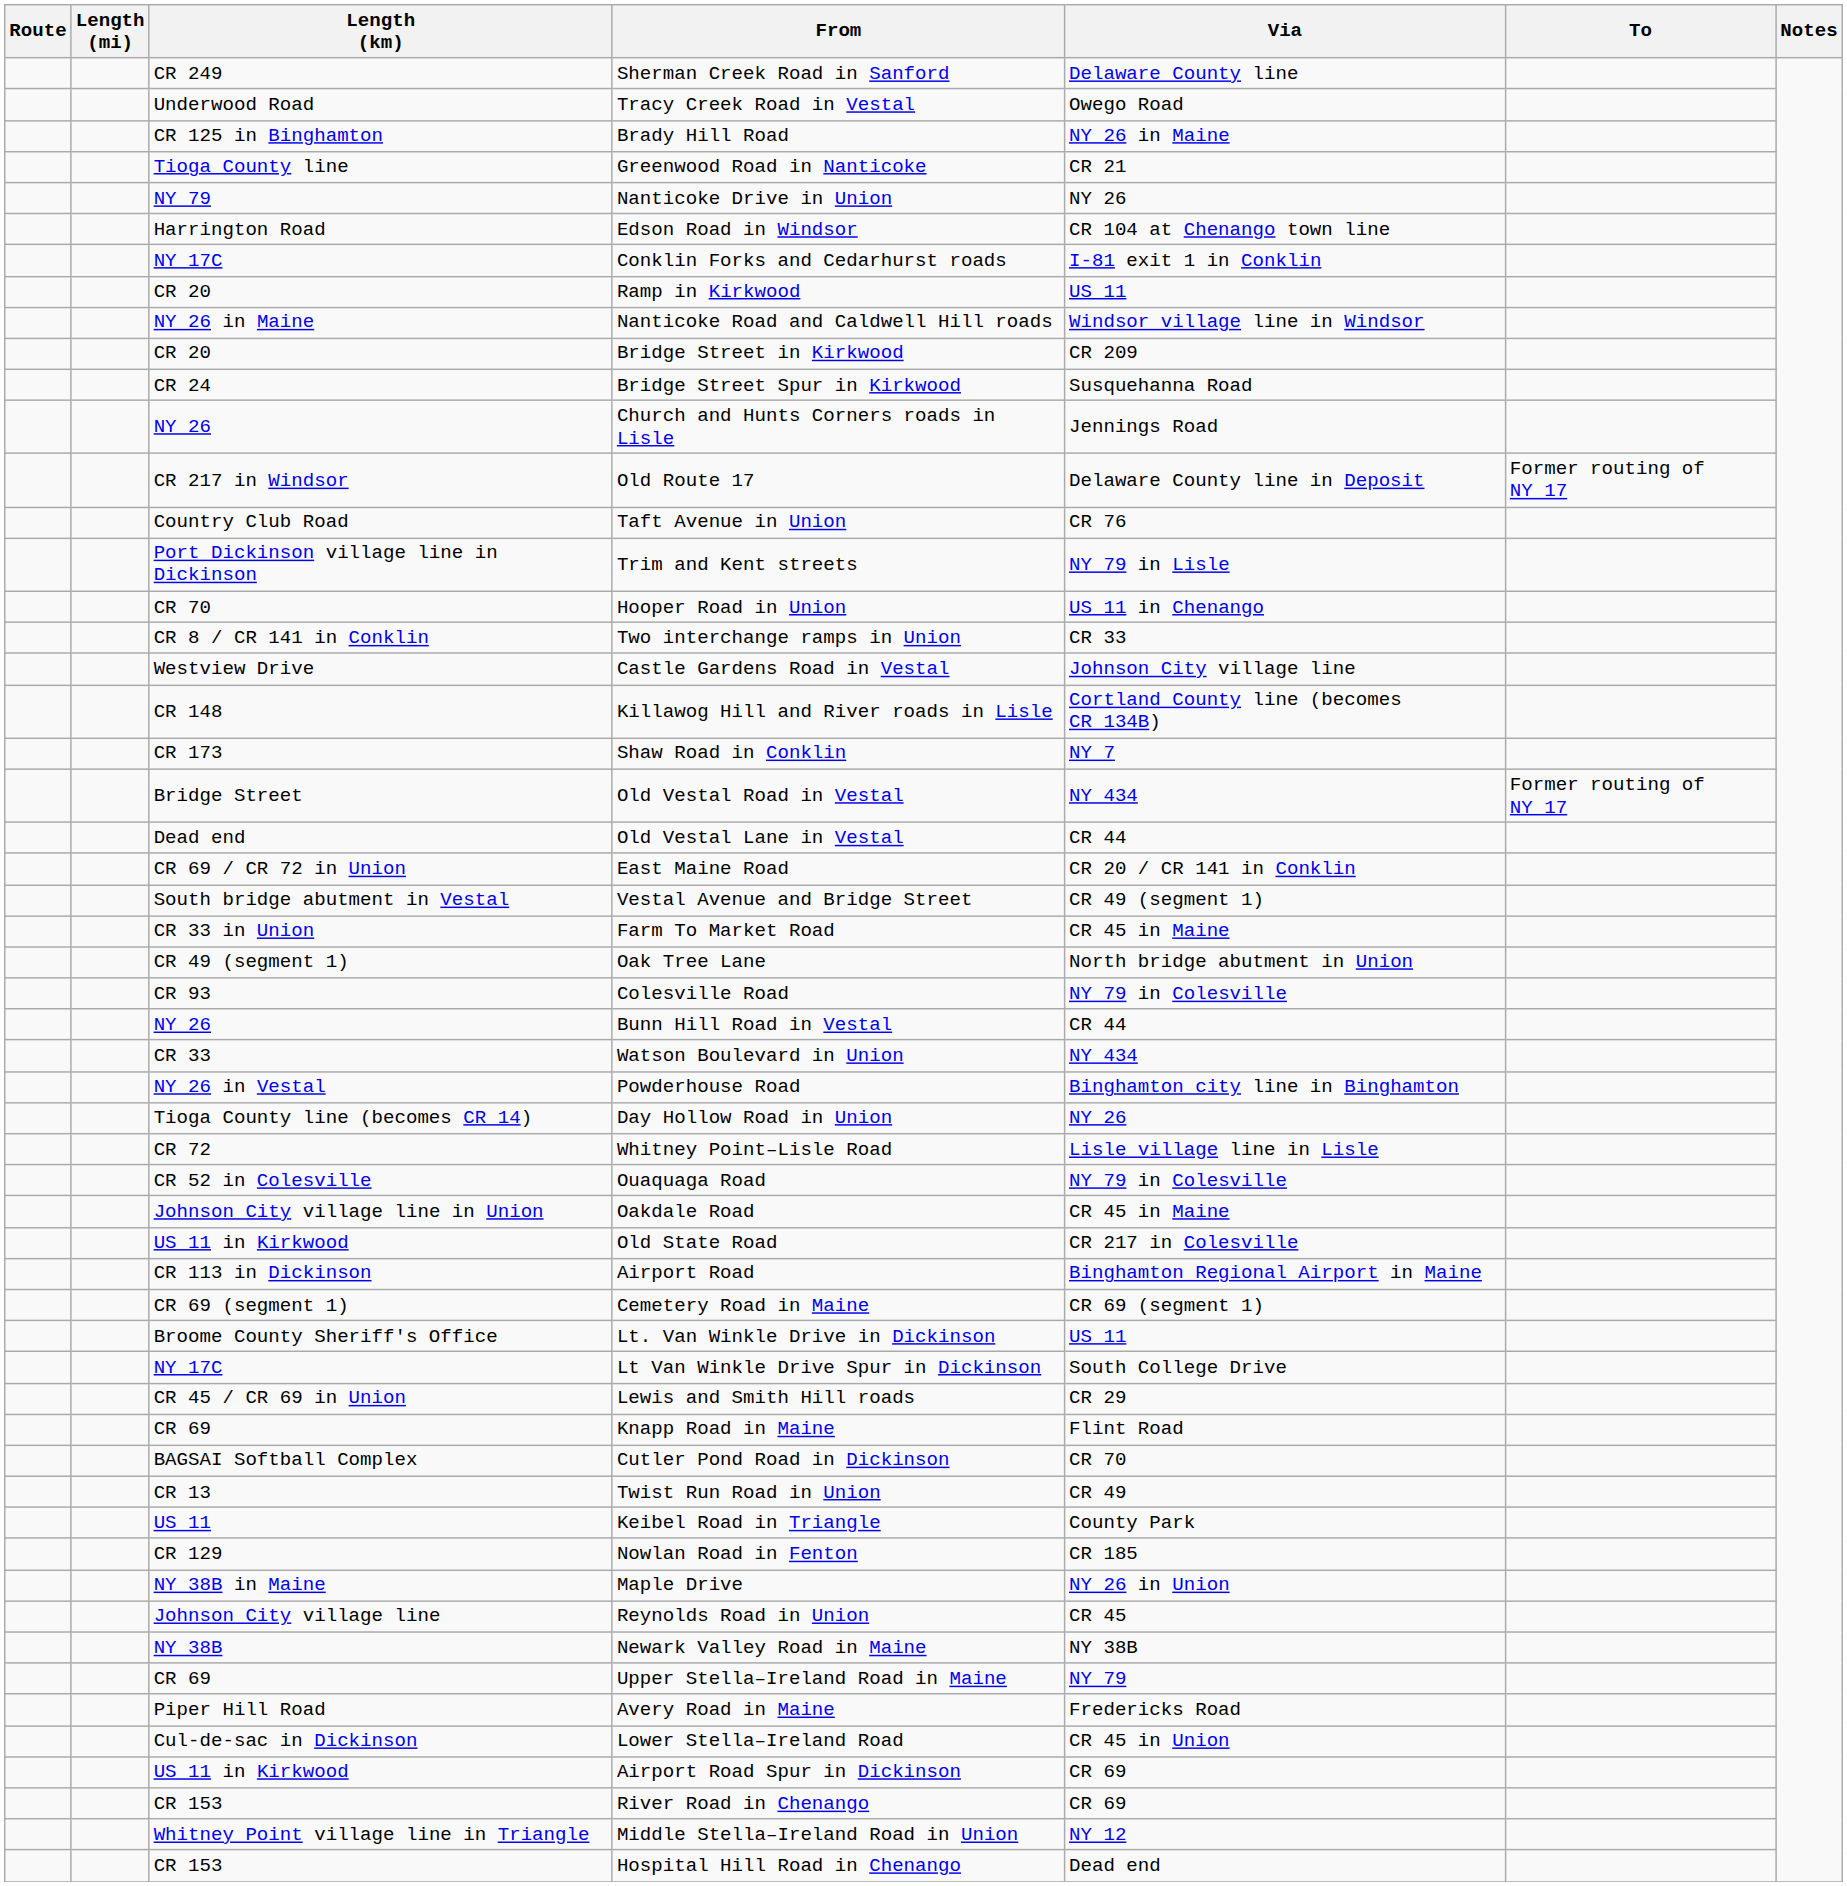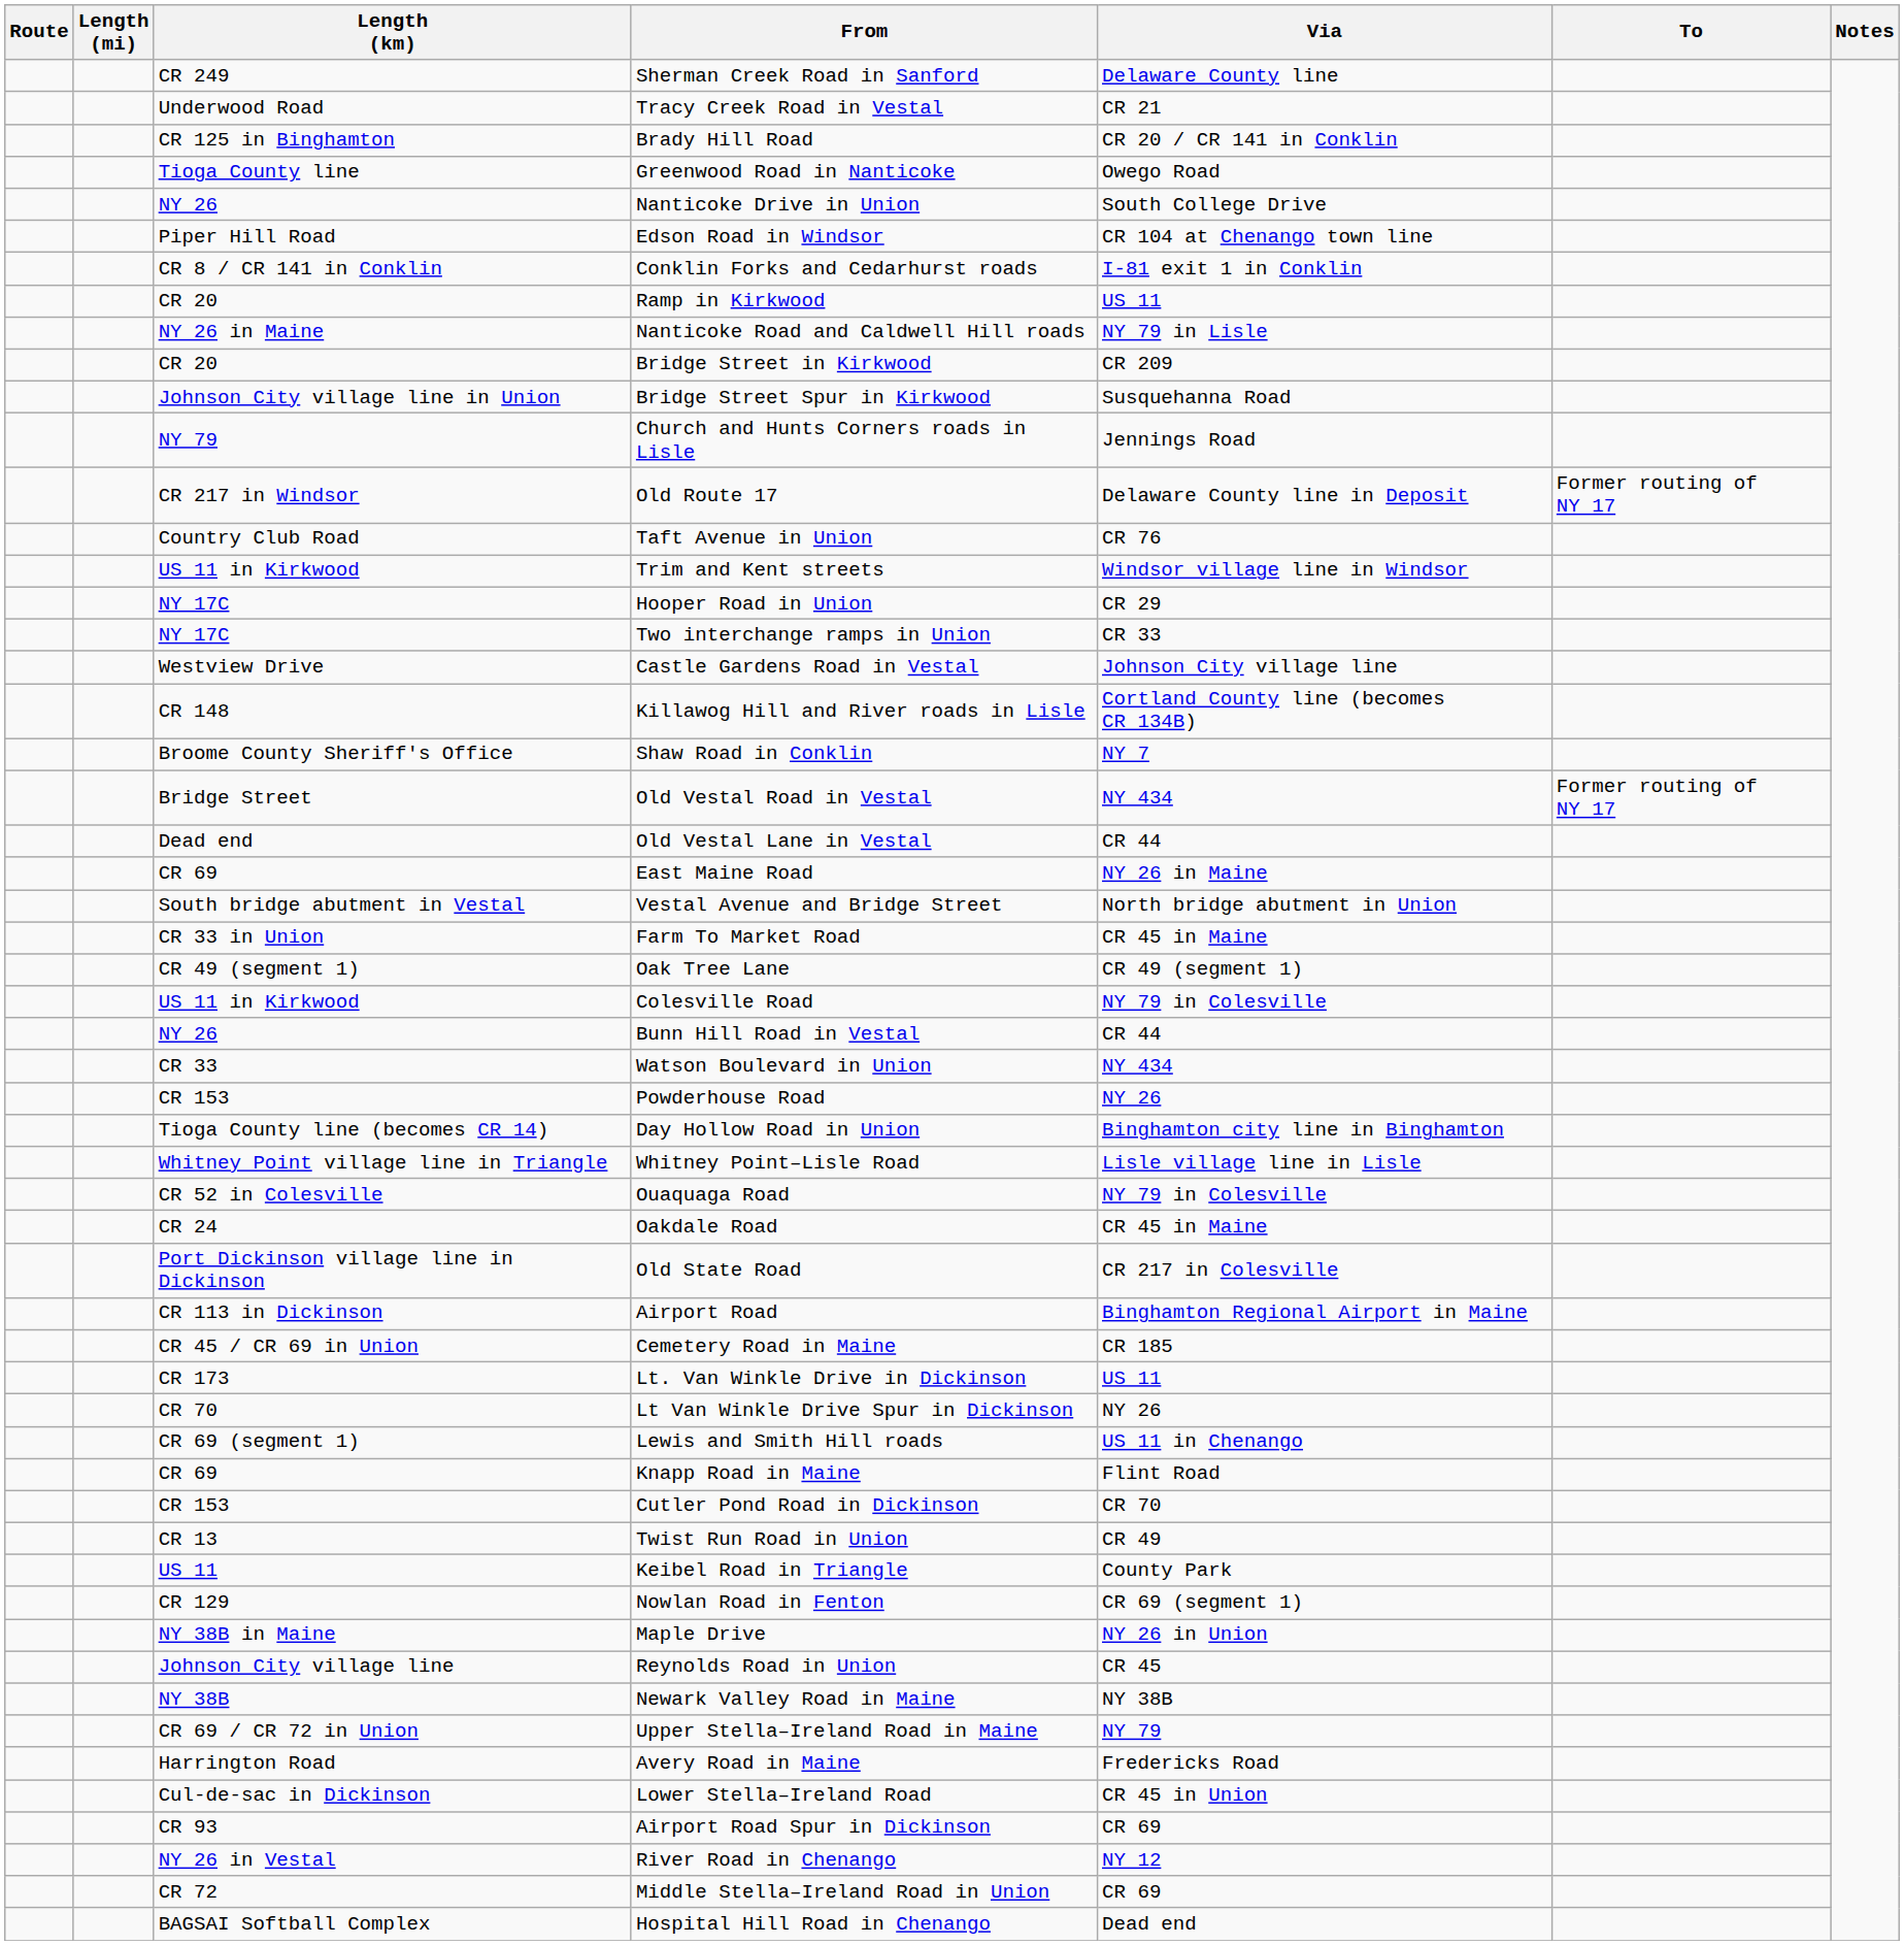Tracy Creek Road in Vestal | Via: Owego Road -> CR 21
Brady Hill Road | Via: NY 26 in Maine -> CR 20 / CR 141 in Conklin
Greenwood Road in Nanticoke | Via: CR 21 -> Owego Road
Nanticoke Drive in Union | Length (km): NY 79 -> NY 26
Nanticoke Drive in Union | Via: NY 26 -> South College Drive
Edson Road in Windsor | Length (km): Harrington Road -> Piper Hill Road
Conklin Forks and Cedarhurst roads | Length (km): NY 17C -> CR 8 / CR 141 in Conklin
Nanticoke Road and Caldwell Hill roads | Via: Windsor village line in Windsor -> NY 79 in Lisle
Bridge Street Spur in Kirkwood | Length (km): CR 24 -> Johnson City village line in Union
Church and Hunts Corners roads in Lisle | Length (km): NY 26 -> NY 79
Trim and Kent streets | Length (km): Port Dickinson village line in Dickinson -> US 11 in Kirkwood
Trim and Kent streets | Via: NY 79 in Lisle -> Windsor village line in Windsor
Hooper Road in Union | Length (km): CR 70 -> NY 17C
Hooper Road in Union | Via: US 11 in Chenango -> CR 29
Two interchange ramps in Union | Length (km): CR 8 / CR 141 in Conklin -> NY 17C
Shaw Road in Conklin | Length (km): CR 173 -> Broome County Sheriff's Office
East Maine Road | Length (km): CR 69 / CR 72 in Union -> CR 69
East Maine Road | Via: CR 20 / CR 141 in Conklin -> NY 26 in Maine
Vestal Avenue and Bridge Street | Via: CR 49 (segment 1) -> North bridge abutment in Union
Oak Tree Lane | Via: North bridge abutment in Union -> CR 49 (segment 1)
Colesville Road | Length (km): CR 93 -> US 11 in Kirkwood
Powderhouse Road | Length (km): NY 26 in Vestal -> CR 153
Powderhouse Road | Via: Binghamton city line in Binghamton -> NY 26
Day Hollow Road in Union | Via: NY 26 -> Binghamton city line in Binghamton
Whitney Point–Lisle Road | Length (km): CR 72 -> Whitney Point village line in Triangle
Oakdale Road | Length (km): Johnson City village line in Union -> CR 24
Old State Road | Length (km): US 11 in Kirkwood -> Port Dickinson village line in Dickinson
Cemetery Road in Maine | Length (km): CR 69 (segment 1) -> CR 45 / CR 69 in Union
Cemetery Road in Maine | Via: CR 69 (segment 1) -> CR 185
Lt. Van Winkle Drive in Dickinson | Length (km): Broome County Sheriff's Office -> CR 173
Lt Van Winkle Drive Spur in Dickinson | Length (km): NY 17C -> CR 70
Lt Van Winkle Drive Spur in Dickinson | Via: South College Drive -> NY 26
Lewis and Smith Hill roads | Length (km): CR 45 / CR 69 in Union -> CR 69 (segment 1)
Lewis and Smith Hill roads | Via: CR 29 -> US 11 in Chenango
Cutler Pond Road in Dickinson | Length (km): BAGSAI Softball Complex -> CR 153
Nowlan Road in Fenton | Via: CR 185 -> CR 69 (segment 1)
Upper Stella–Ireland Road in Maine | Length (km): CR 69 -> CR 69 / CR 72 in Union
Avery Road in Maine | Length (km): Piper Hill Road -> Harrington Road
Airport Road Spur in Dickinson | Length (km): US 11 in Kirkwood -> CR 93
River Road in Chenango | Length (km): CR 153 -> NY 26 in Vestal
River Road in Chenango | Via: CR 69 -> NY 12
Middle Stella–Ireland Road in Union | Length (km): Whitney Point village line in Triangle -> CR 72
Middle Stella–Ireland Road in Union | Via: NY 12 -> CR 69
Hospital Hill Road in Chenango | Length (km): CR 153 -> BAGSAI Softball Complex
